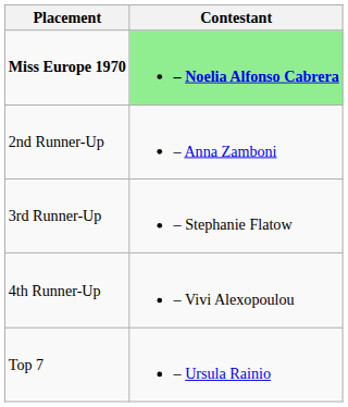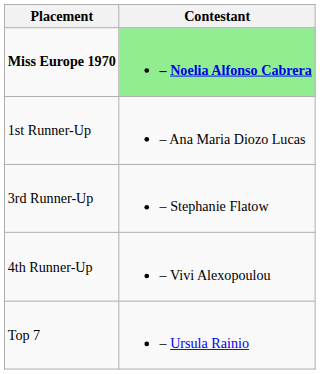+ row: 1st Runner-Up | – Ana Maria Diozo Lucas
- row: 2nd Runner-Up | – Anna Zamboni
